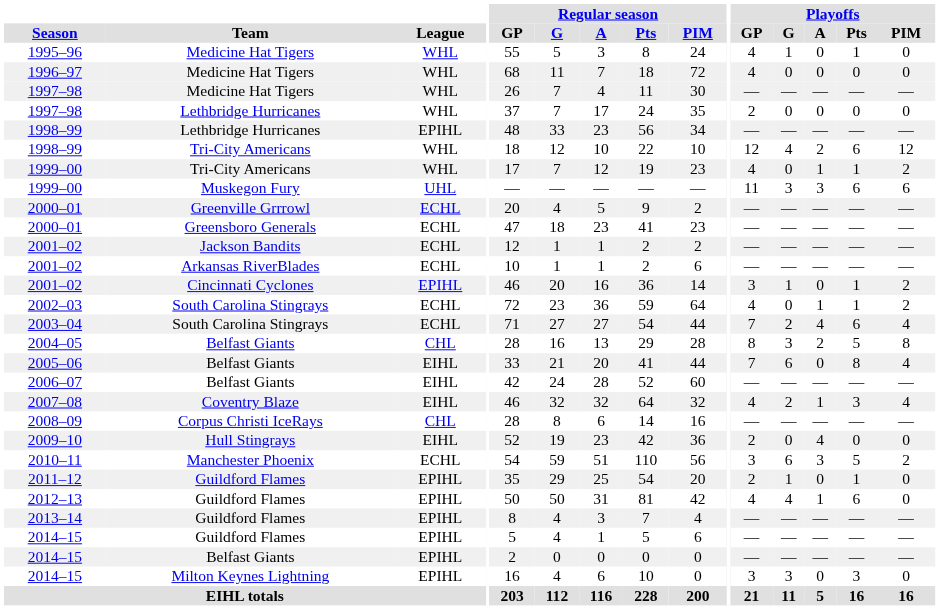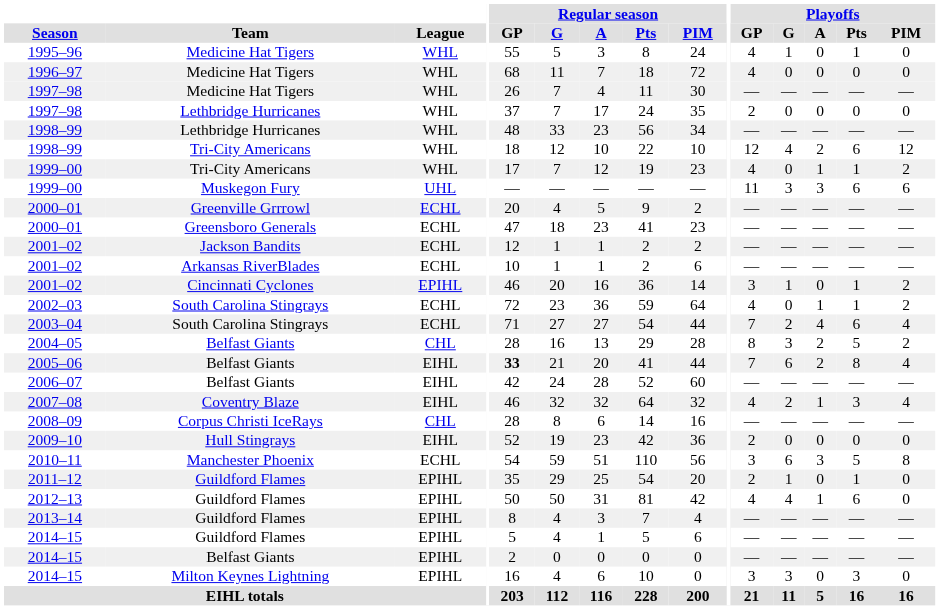1998–99 / Lethbridge Hurricanes | League: EPIHL -> WHL
2004–05 | Playoffs / PIM: 8 -> 2
2005–06 | Regular season / GP: normal -> bold
2005–06 | Playoffs / A: 0 -> 2
2009–10 | Playoffs / A: 4 -> 0
2010–11 | Playoffs / PIM: 2 -> 8
